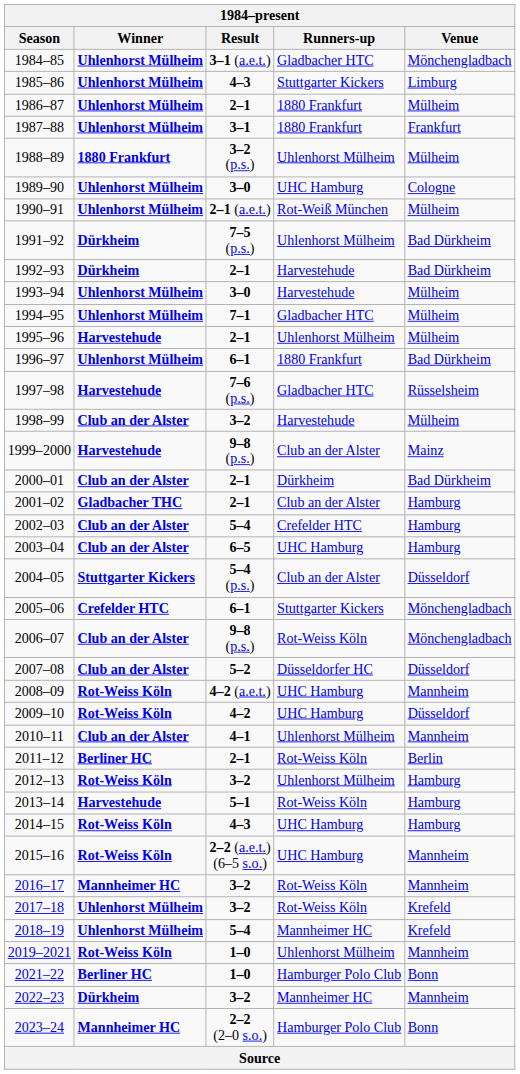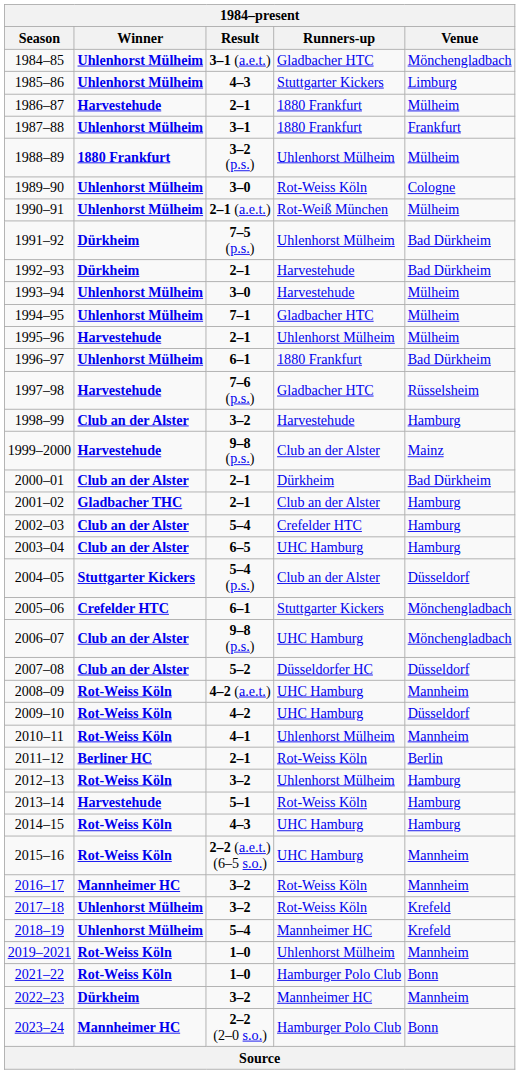1986–87 | Winner: Uhlenhorst Mülheim -> Harvestehude
1989–90 | Runners-up: UHC Hamburg -> Rot-Weiss Köln
1998–99 | Venue: Mülheim -> Hamburg
2006–07 | Runners-up: Rot-Weiss Köln -> UHC Hamburg
2010–11 | Winner: Club an der Alster -> Rot-Weiss Köln
2021–22 | Winner: Berliner HC -> Rot-Weiss Köln
